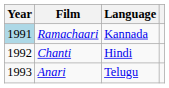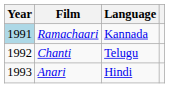Chanti | Language: Hindi -> Telugu
Anari | Language: Telugu -> Hindi
